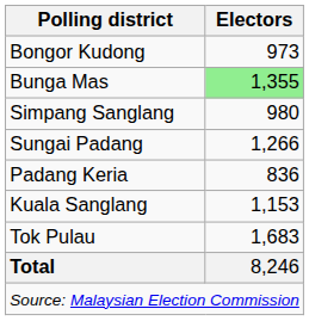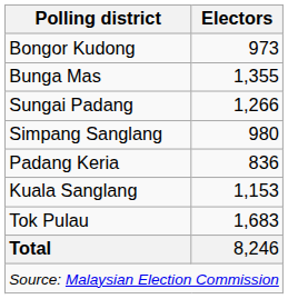Bunga Mas | Electors: lightgreen background -> no background
rows swapped: Sungai Padang <-> Simpang Sanglang
